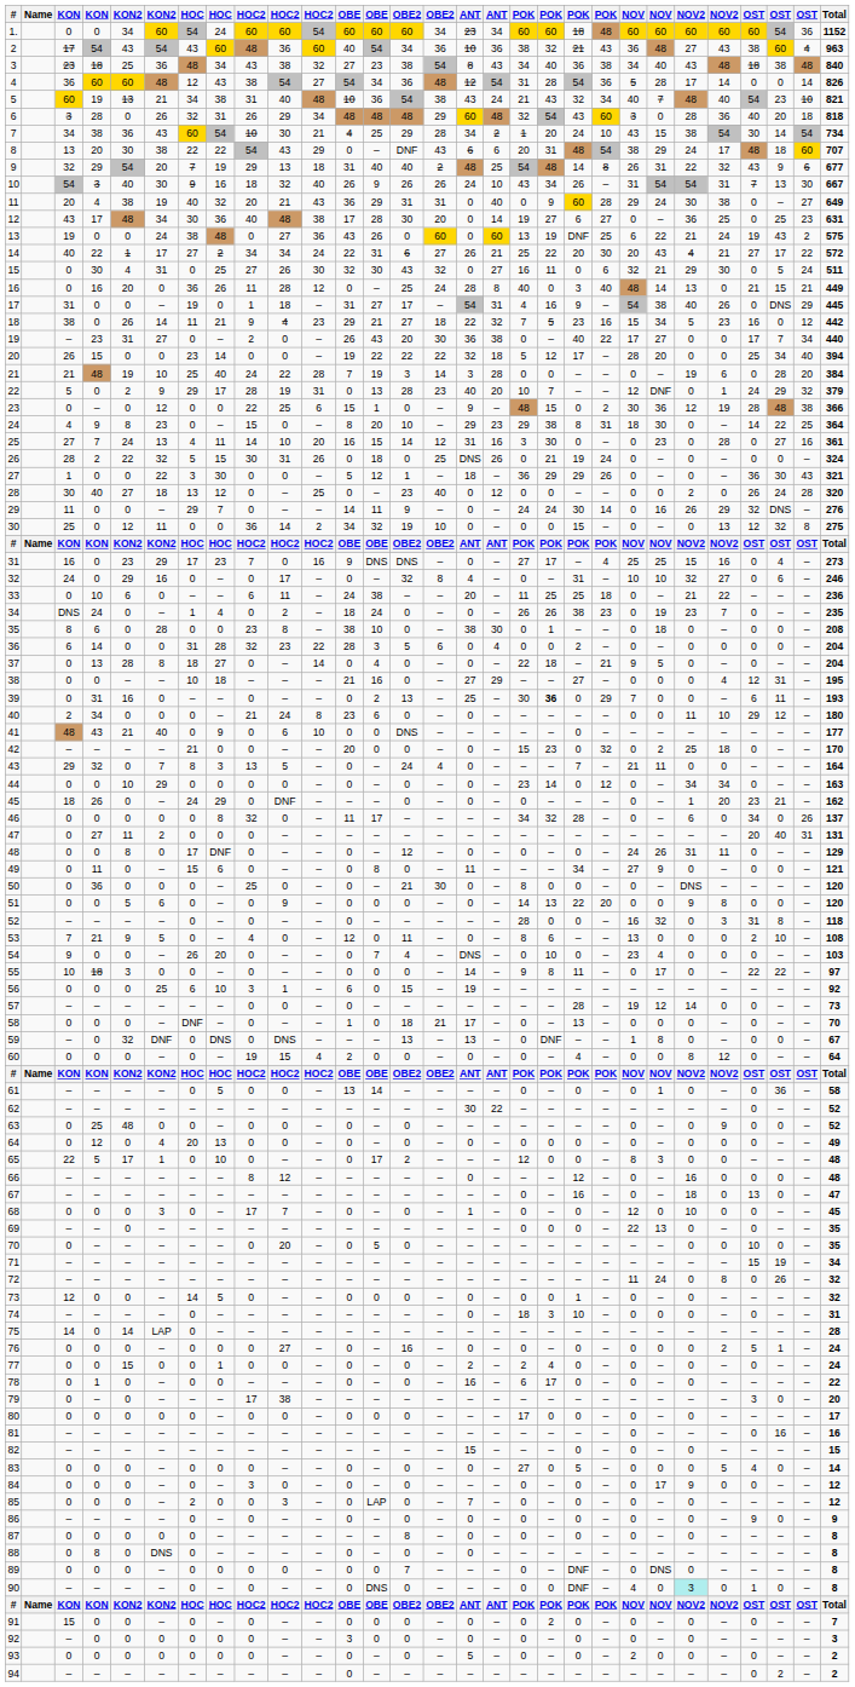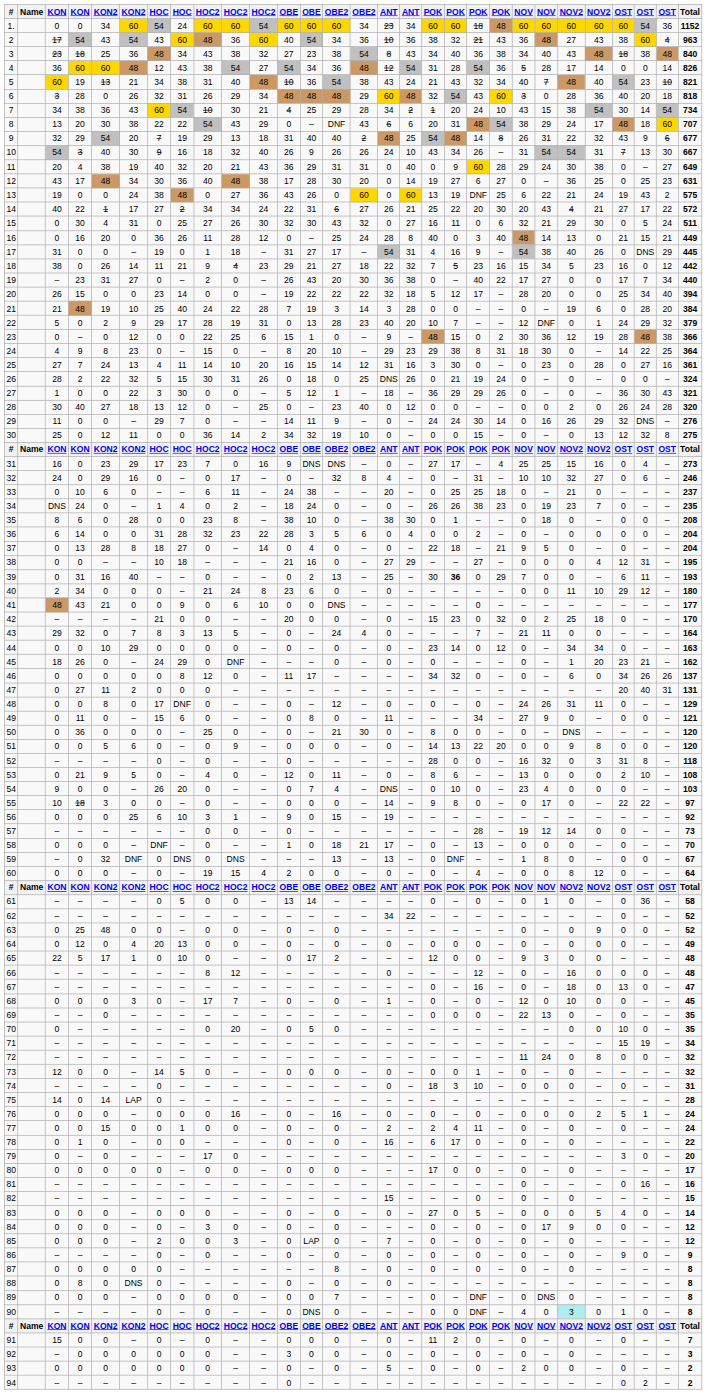33 | column 18: 11 -> 0
33 | column 25: 22 -> 0
33 | Total: 236 -> 237
39 | column 6: 0 -> 40
41 | column 6: 40 -> 0
46 | column 9: 32 -> 12
46 | column 20: 28 -> 0
46 | column 27: 0 -> 26
53 | column 3: 7 -> 0
55 | column 20: 11 -> 0
56 | column 12: 6 -> 9
62 | column 16: 30 -> 34
65 | column 22: 8 -> 9
72 | column 27: 26 -> 0
76 | column 10: 27 -> 16
77 | column 20: 0 -> 11
79 | column 10: 38 -> 0
91 | column 18: 0 -> 11
